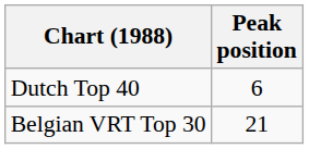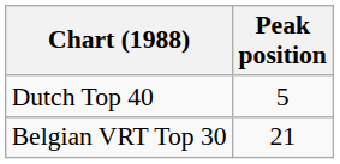Dutch Top 40 | Peak position: 6 -> 5
